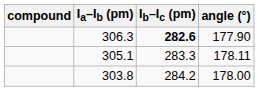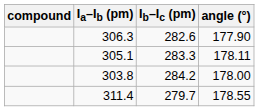306.3 | Ib–Ic (pm): bold -> normal
+ row: 311.4 | 279.7 | 178.55
